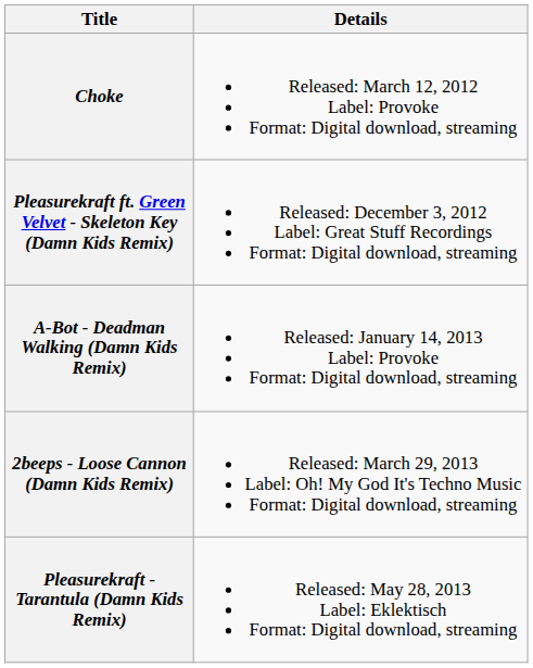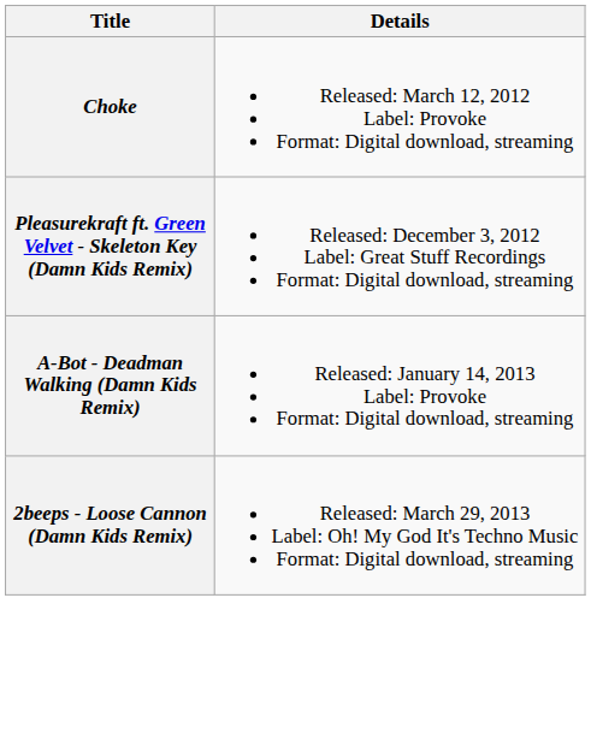- row: Pleasurekraft - Tarantula (Damn Kids Remix) | Released: May 28, 2013 Label: Eklektisch Format: Digital download, streaming
